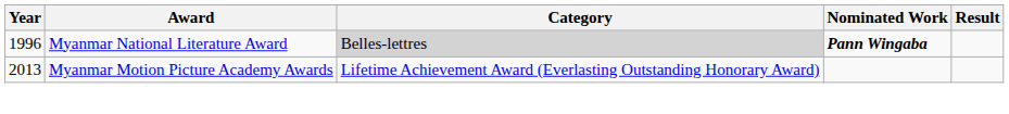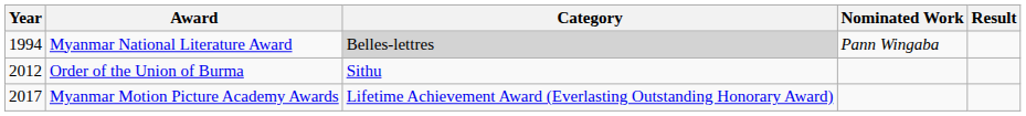Myanmar National Literature Award | Year: 1996 -> 1994
Myanmar National Literature Award | Nominated Work: bold -> normal
+ row: 2012 | Order of the Union of Burma | Sithu
Myanmar Motion Picture Academy Awards | Year: 2013 -> 2017
